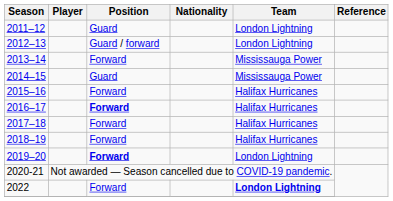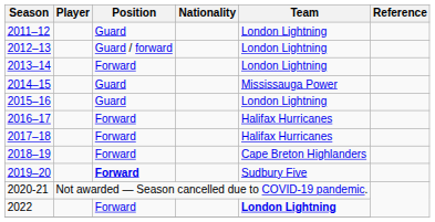2013–14 | Team: Mississauga Power -> London Lightning
2015–16 | Position: Forward -> Guard
2015–16 | Team: Halifax Hurricanes -> London Lightning
2016–17 | Position: bold -> normal
2018–19 | Team: Halifax Hurricanes -> Cape Breton Highlanders
2019–20 | Team: London Lightning -> Sudbury Five
